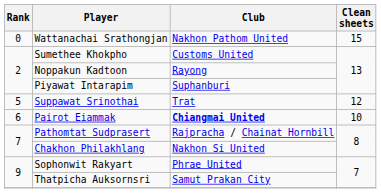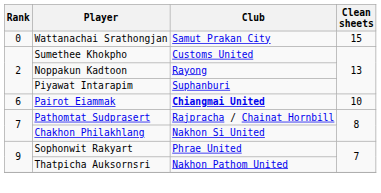Wattanachai Srathongjan | Club: Nakhon Pathom United -> Samut Prakan City
- row: 5 | Suppawat Srinothai | Trat | 12
Thatpicha Auksornsri | Club: Samut Prakan City -> Nakhon Pathom United
